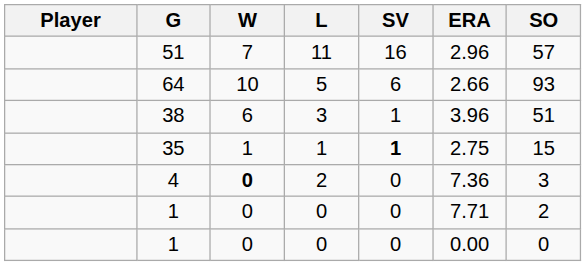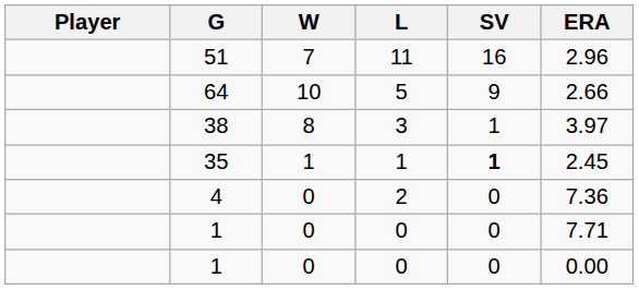- column: SO | 57 | 93 | 51 | 15 | 3 | 2 | 0
64 | SV: 6 -> 9
38 | W: 6 -> 8
38 | ERA: 3.96 -> 3.97
35 | ERA: 2.75 -> 2.45
4 | W: bold -> normal
